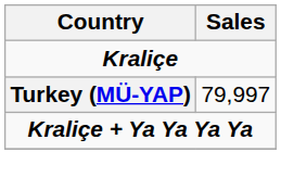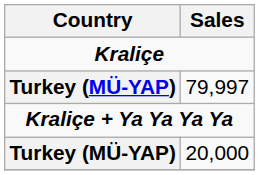+ row: Turkey (MÜ-YAP) | 20,000
